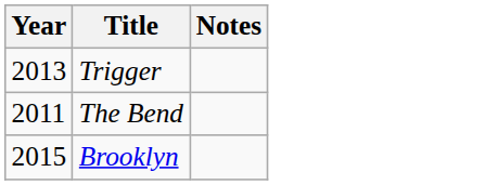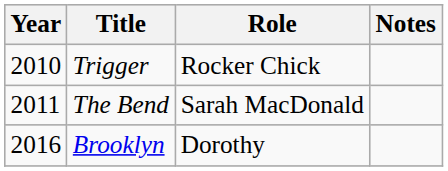+ column: Role | Rocker Chick | Sarah MacDonald | Dorothy
Trigger | Year: 2013 -> 2010
Brooklyn | Year: 2015 -> 2016
